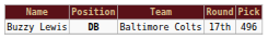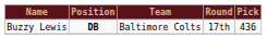Buzzy Lewis | Pick: 496 -> 436
